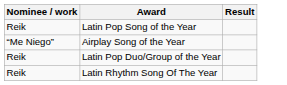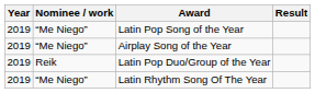+ column: Year | 2019 | 2019 | 2019 | 2019
Latin Pop Song of the Year | Nominee / work: Reik -> “Me Niego”
Latin Rhythm Song Of The Year | Nominee / work: Reik -> “Me Niego”
